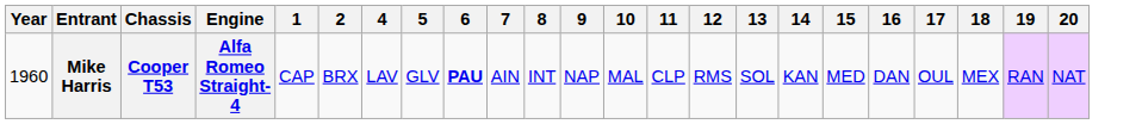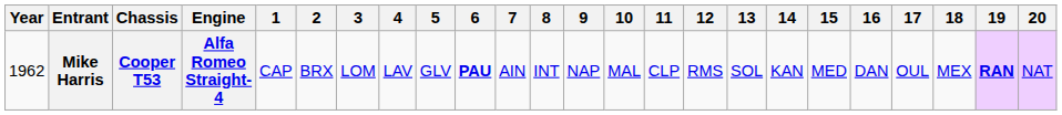+ column: 3 | LOM
Mike Harris | Year: 1960 -> 1962
Mike Harris | 19: normal -> bold
